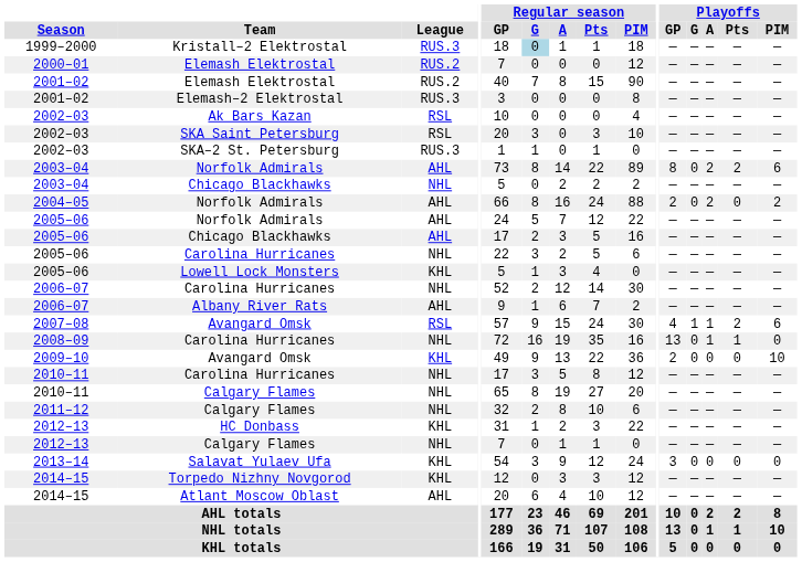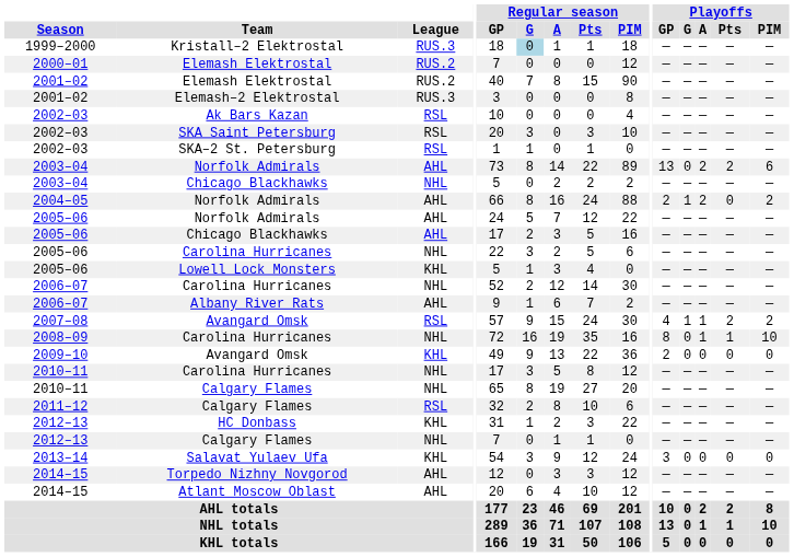SKA–2 St. Petersburg | League: RUS.3 -> RSL
2003–04 / Norfolk Admirals | Playoffs / GP: 8 -> 13
2004–05 / Norfolk Admirals | Playoffs / G: 0 -> 1
2007–08 / Avangard Omsk | Playoffs / PIM: 6 -> 2
2008–09 / Carolina Hurricanes | Playoffs / GP: 13 -> 8
2008–09 / Carolina Hurricanes | Playoffs / PIM: 0 -> 10
2009–10 / Avangard Omsk | Playoffs / PIM: 10 -> 0
2011–12 / Calgary Flames | League: NHL -> RSL
Torpedo Nizhny Novgorod | League: KHL -> AHL
